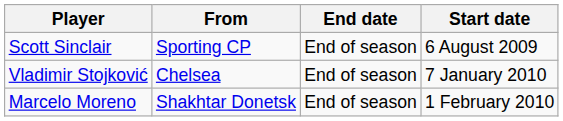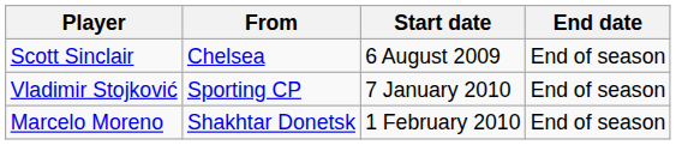columns swapped: Start date <-> End date
Scott Sinclair | From: Sporting CP -> Chelsea
Vladimir Stojković | From: Chelsea -> Sporting CP
